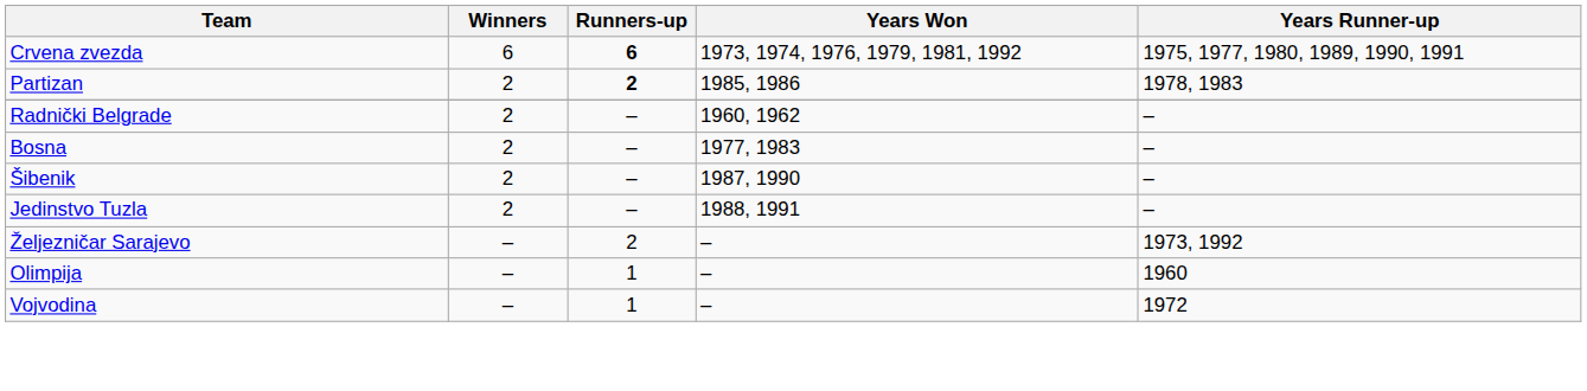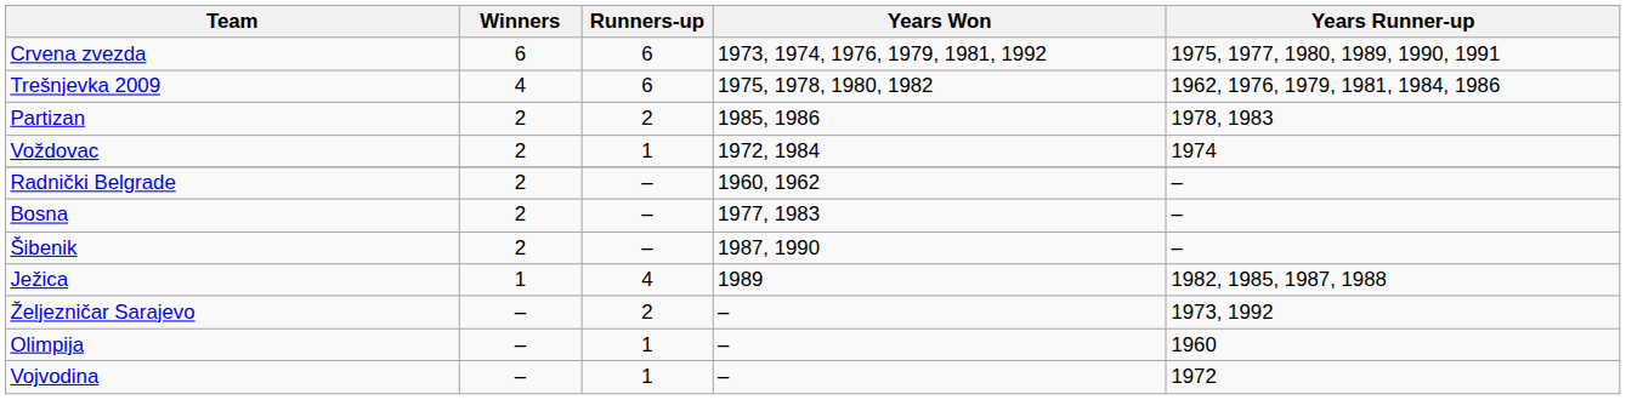Crvena zvezda | Runners-up: bold -> normal
+ row: Trešnjevka 2009 | 4 | 6 | 1975, 1978, 1980, 1982 | 1962, 1976, 1979, 1981, 1984, 1986
Partizan | Runners-up: bold -> normal
+ row: Voždovac | 2 | 1 | 1972, 1984 | 1974
- row: Jedinstvo Tuzla | 2 | – | 1988, 1991 | –
+ row: Ježica | 1 | 4 | 1989 | 1982, 1985, 1987, 1988
